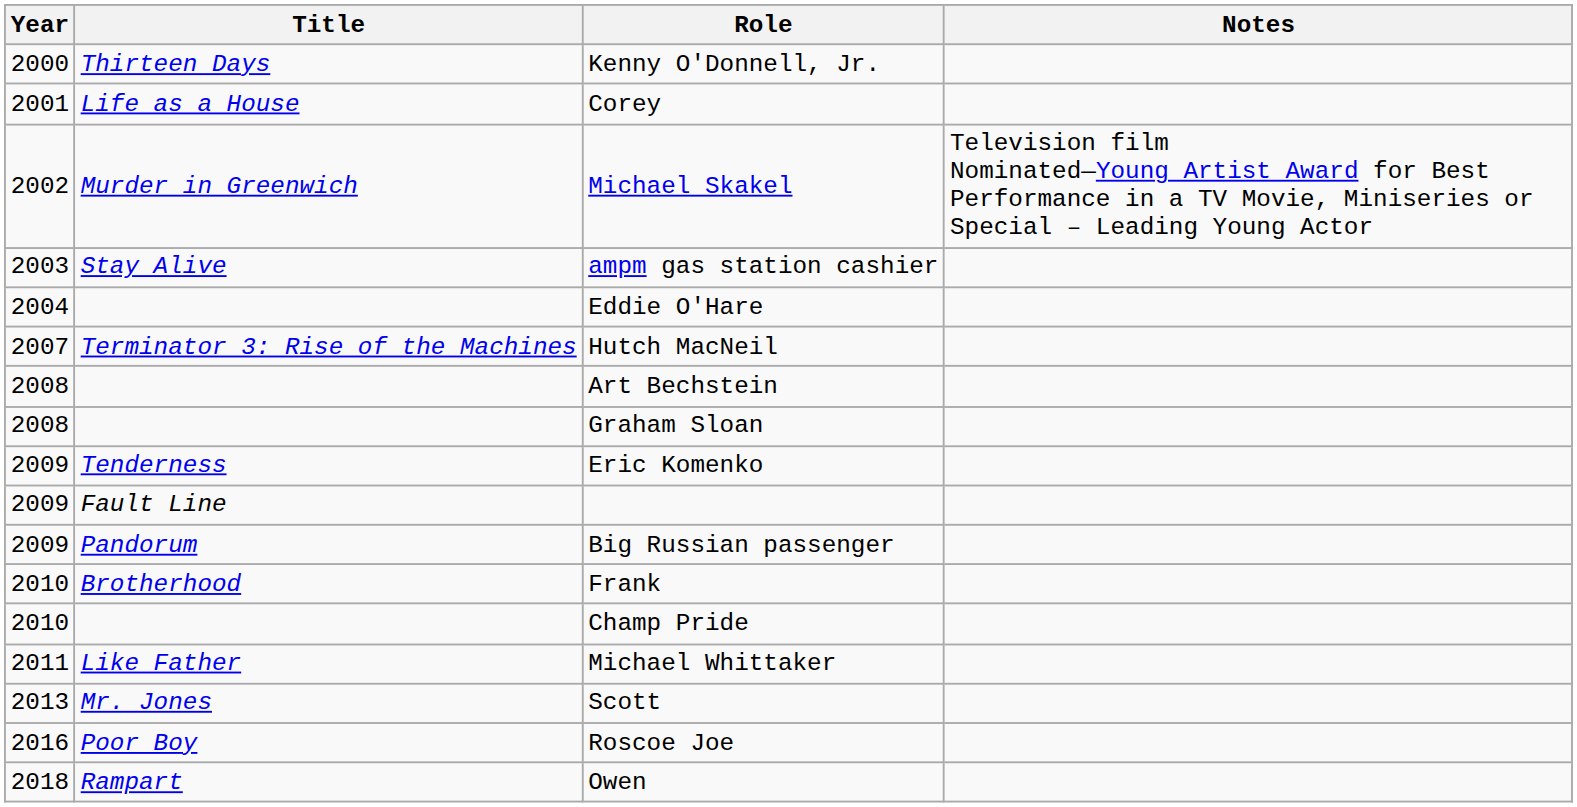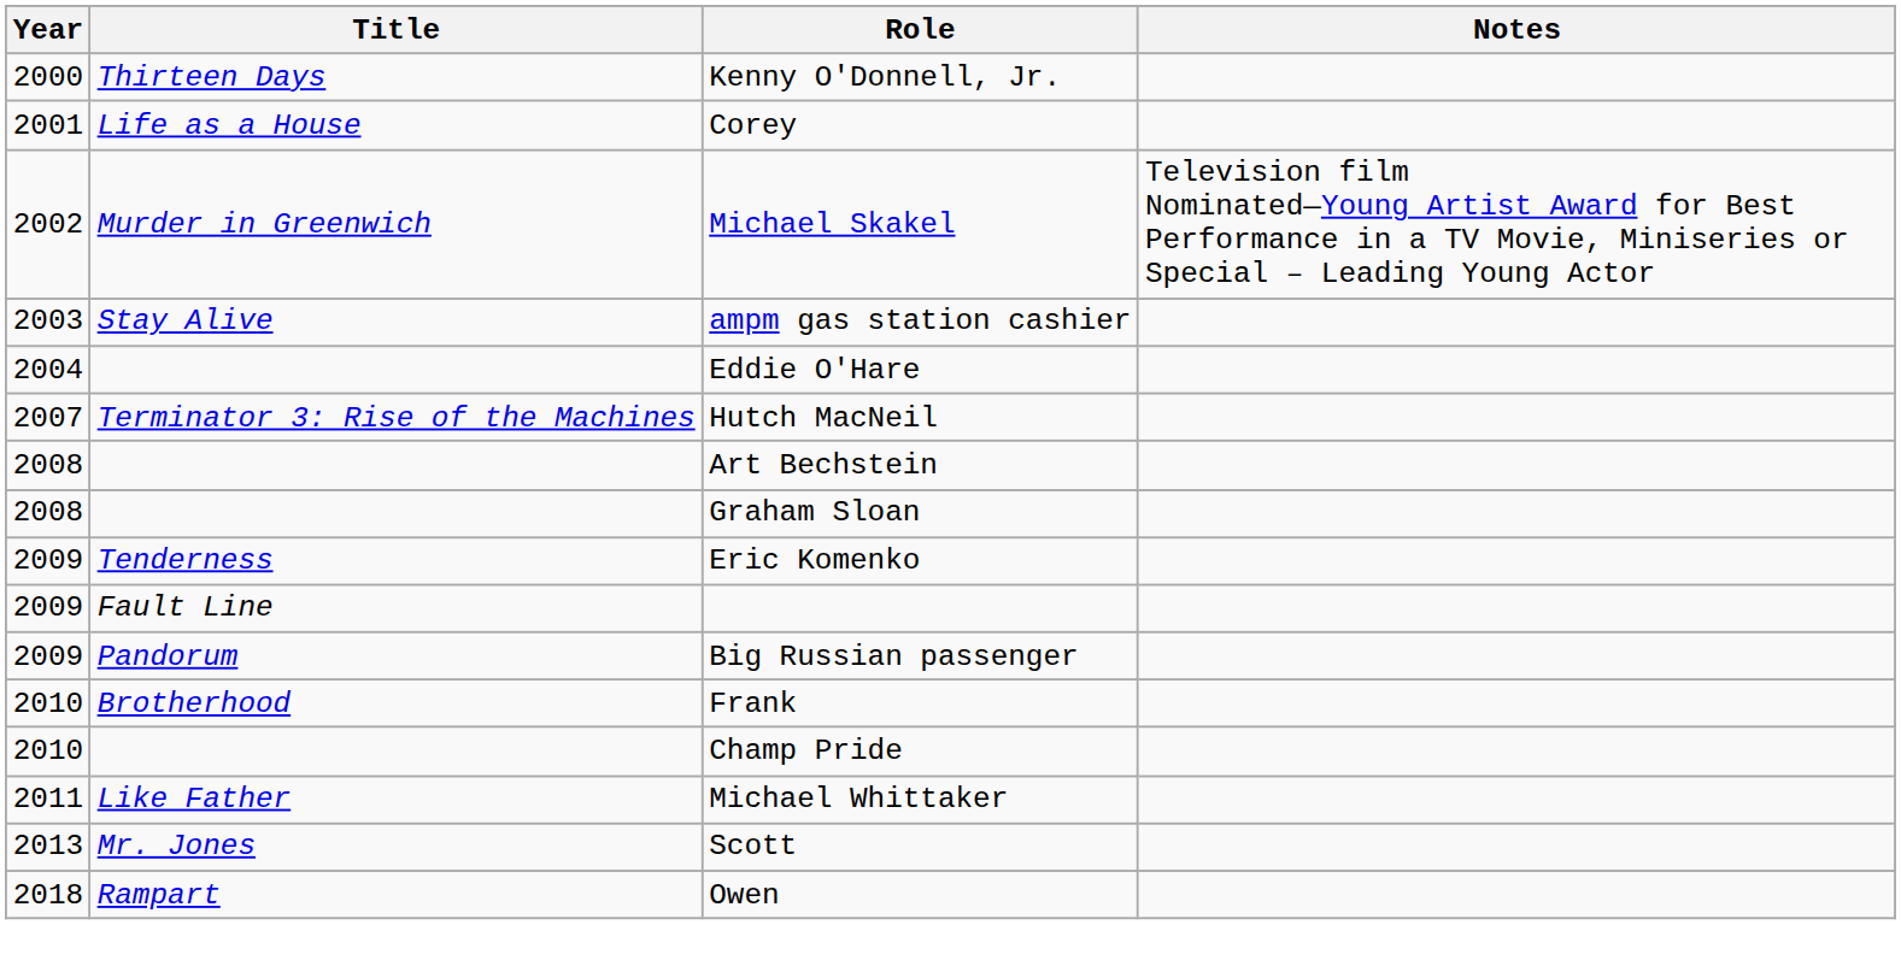- row: 2016 | Poor Boy | Roscoe Joe
